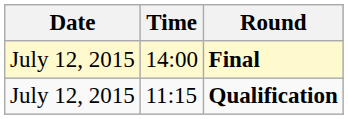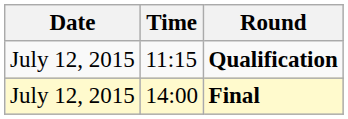rows swapped: Qualification <-> Final
